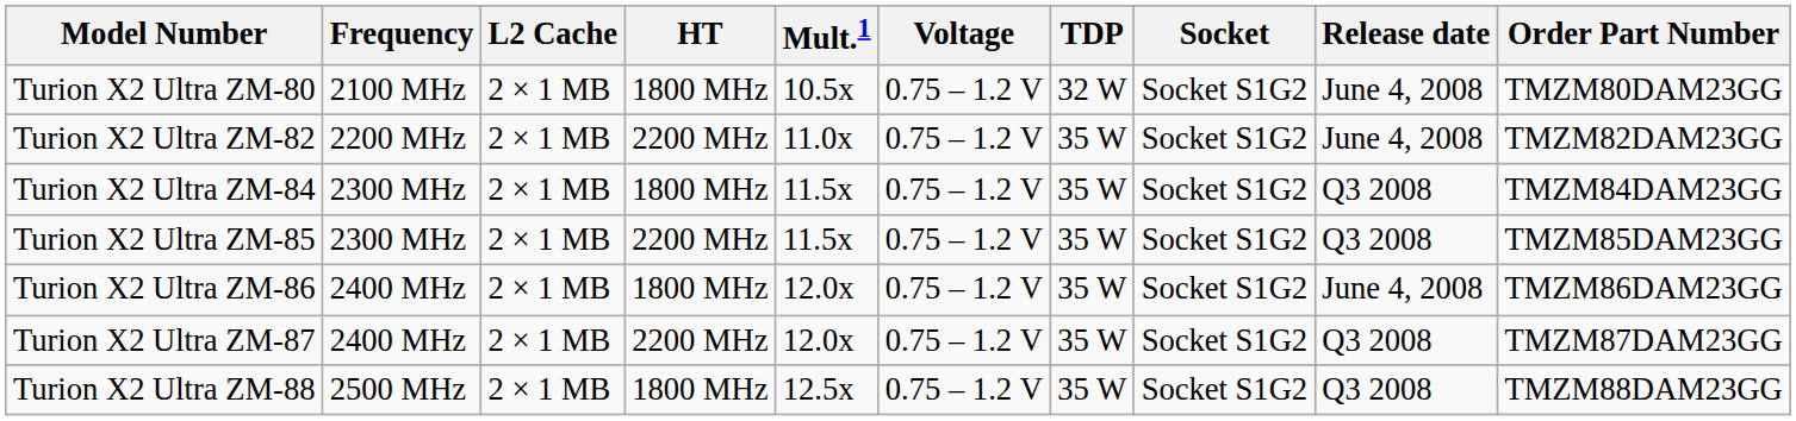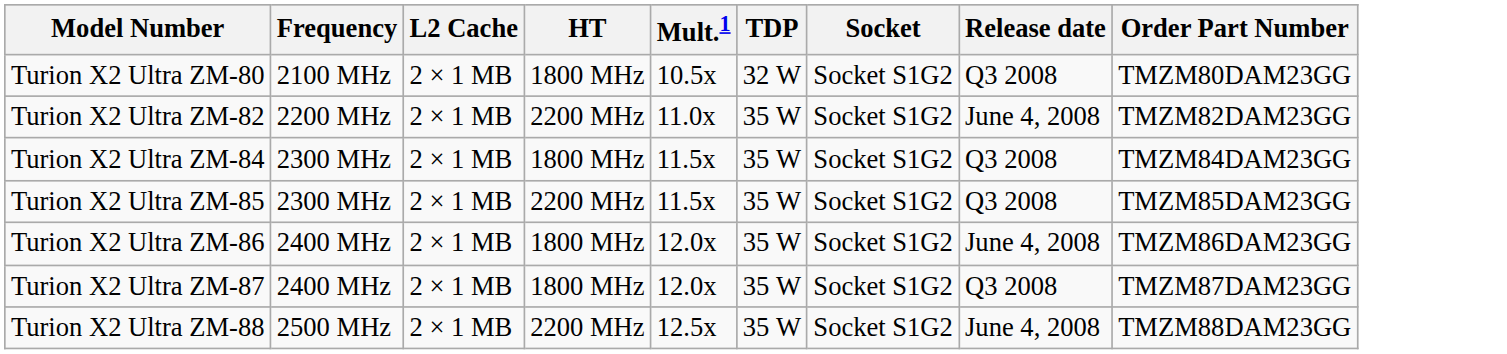- column: Voltage | 0.75 – 1.2 V | 0.75 – 1.2 V | 0.75 – 1.2 V | 0.75 – 1.2 V | 0.75 – 1.2 V | 0.75 – 1.2 V | 0.75 – 1.2 V
Turion X2 Ultra ZM-80 | Release date: June 4, 2008 -> Q3 2008
Turion X2 Ultra ZM-87 | HT: 2200 MHz -> 1800 MHz
Turion X2 Ultra ZM-88 | HT: 1800 MHz -> 2200 MHz
Turion X2 Ultra ZM-88 | Release date: Q3 2008 -> June 4, 2008
